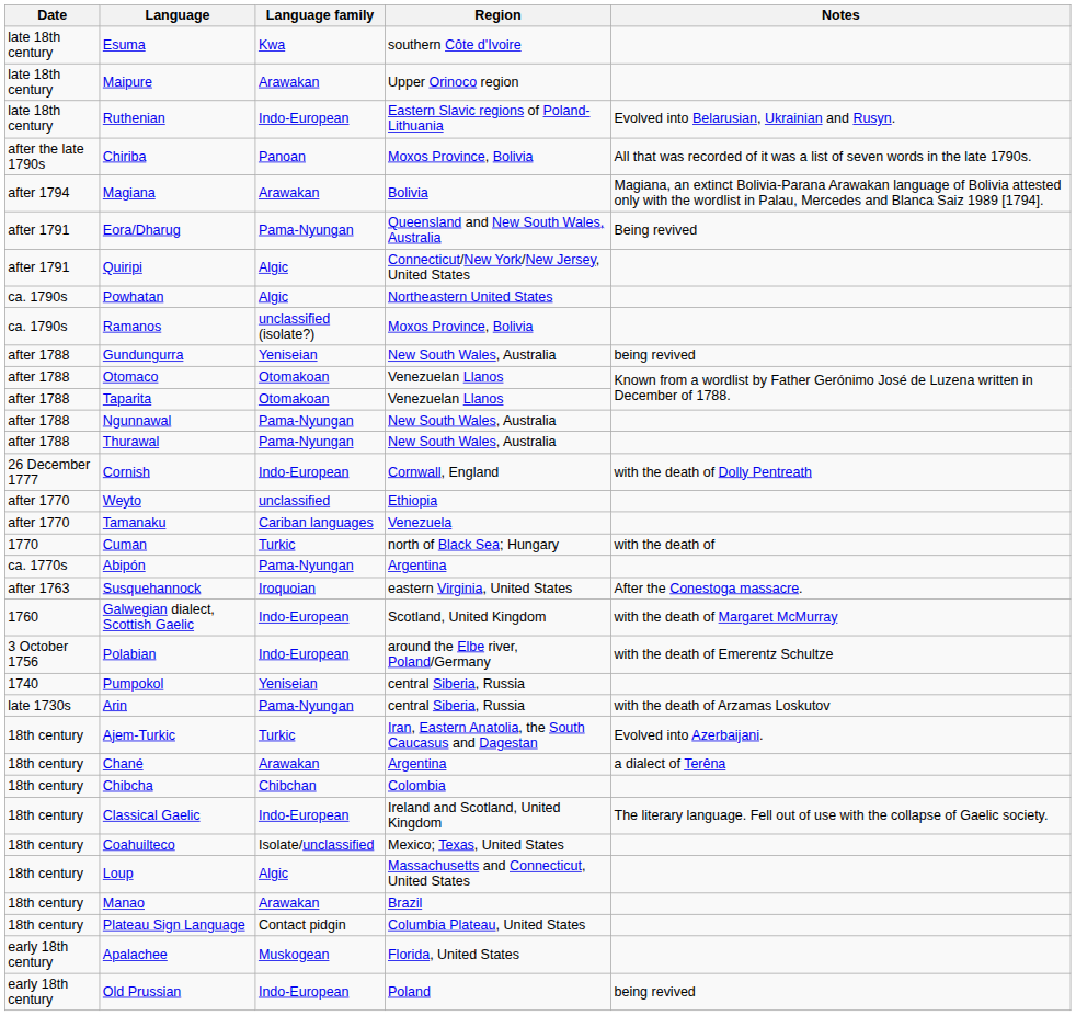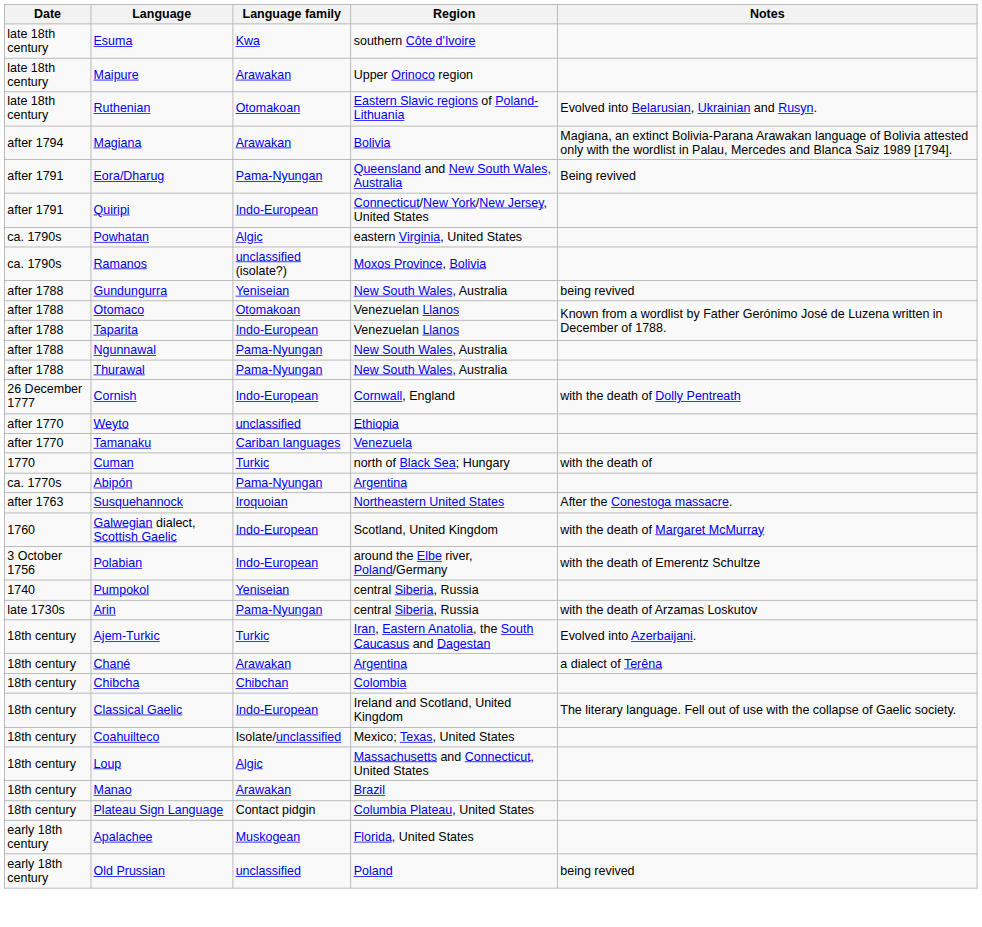Ruthenian | Language family: Indo-European -> Otomakoan
- row: after the late 1790s | Chiriba | Panoan | Moxos Province, Bolivia | All that was recorded of it was a list of seven words in the late 1790s.
Quiripi | Language family: Algic -> Indo-European
Powhatan | Region: Northeastern United States -> eastern Virginia, United States
Taparita | Language family: Otomakoan -> Indo-European
Susquehannock | Region: eastern Virginia, United States -> Northeastern United States
Old Prussian | Language family: Indo-European -> unclassified
